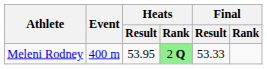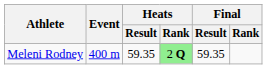Meleni Rodney | Heats / Result: 53.95 -> 59.35
Meleni Rodney | Final / Result: 53.33 -> 59.35
